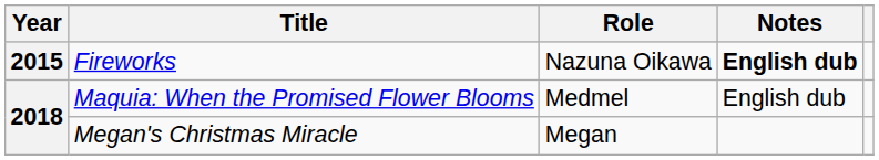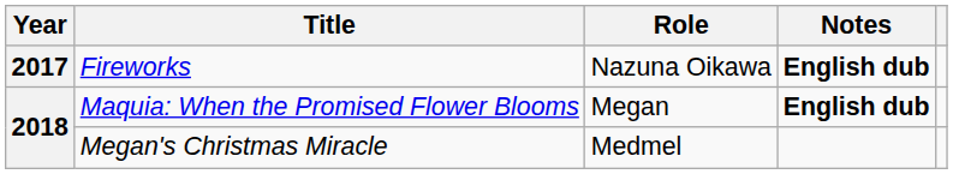Fireworks | Year: 2015 -> 2017
Maquia: When the Promised Flower Blooms | Role: Medmel -> Megan
Maquia: When the Promised Flower Blooms | Notes: normal -> bold
Megan's Christmas Miracle | Role: Megan -> Medmel
